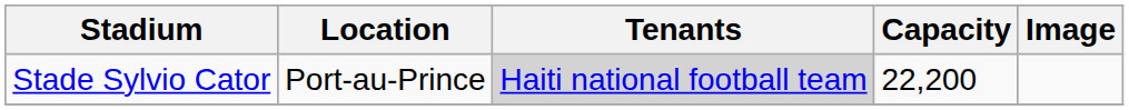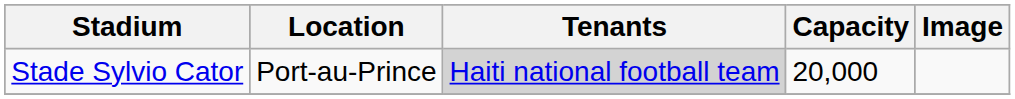Stade Sylvio Cator | Capacity: 22,200 -> 20,000
